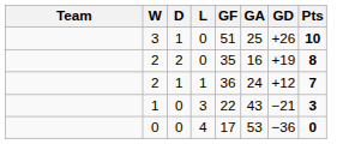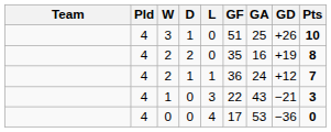+ column: Pld | 4 | 4 | 4 | 4 | 4
